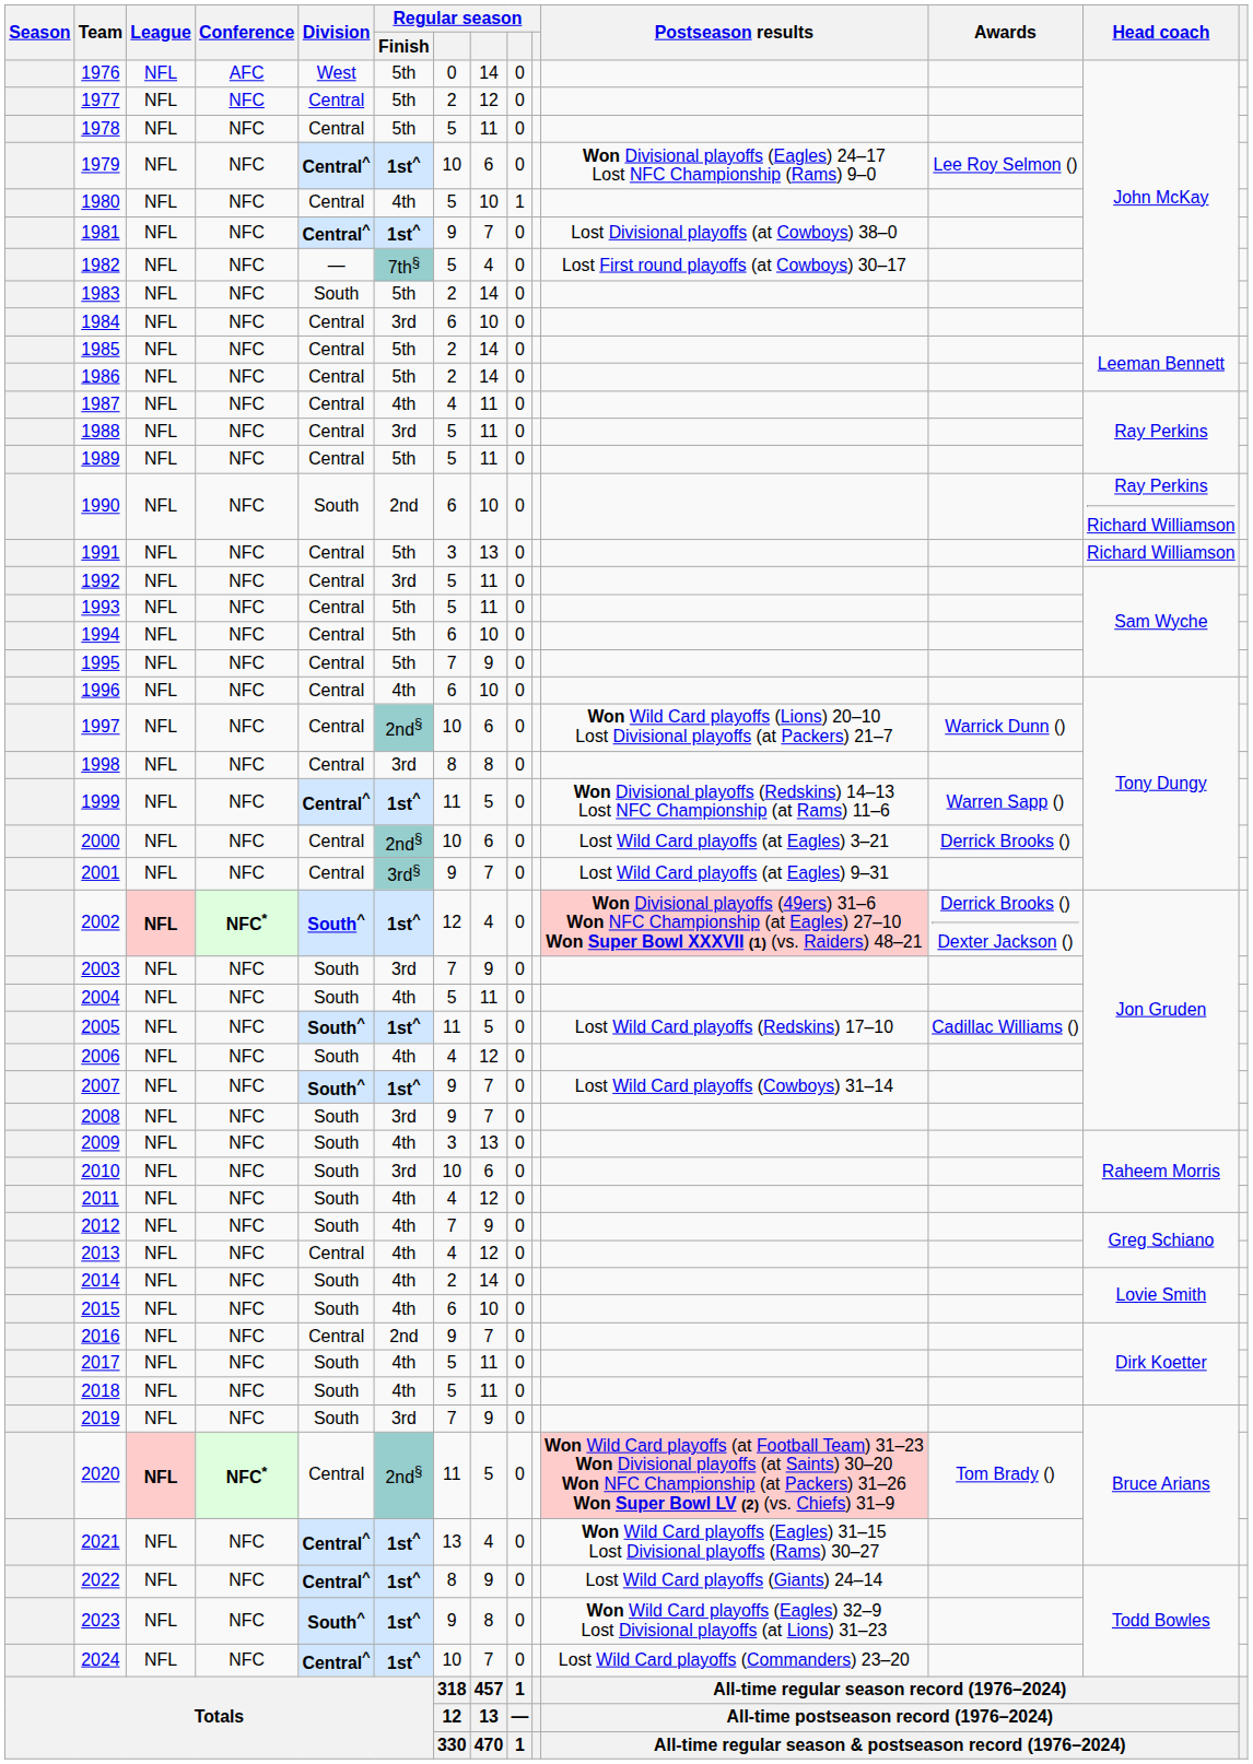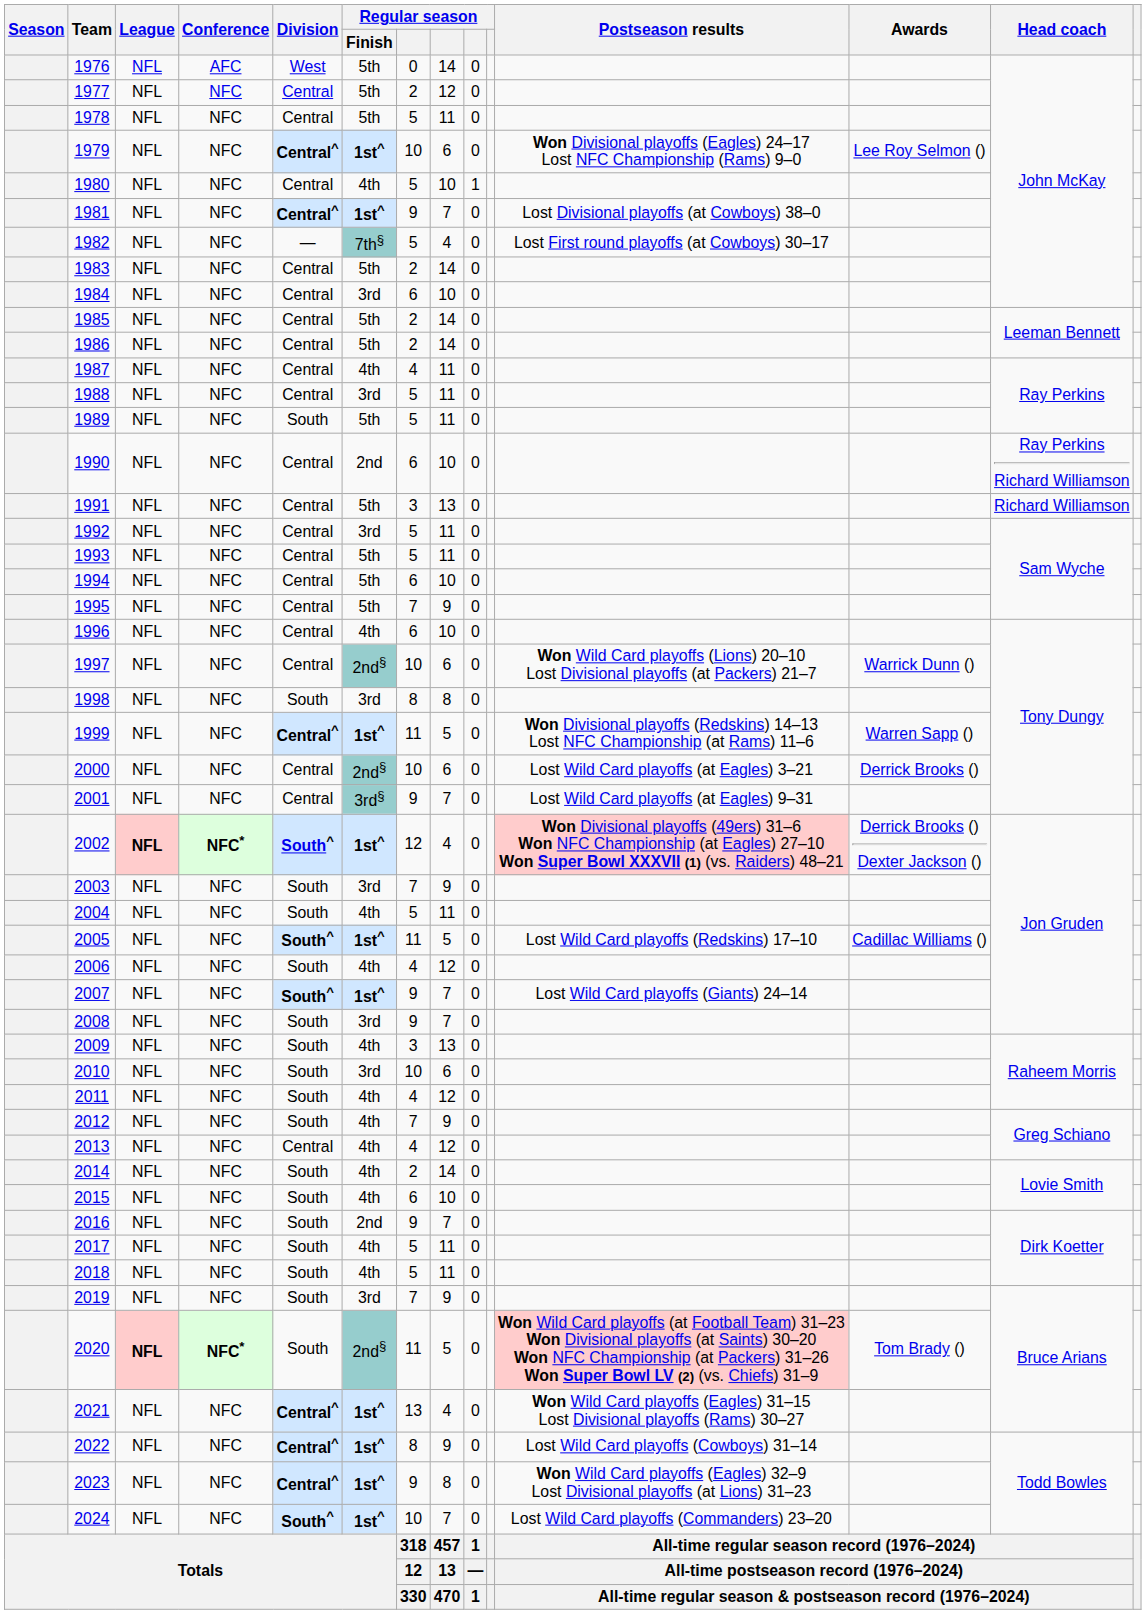1983 | Division: South -> Central
1989 | Division: Central -> South
1990 | Division: South -> Central
1998 | Division: Central -> South
2007 | Postseason results: Lost Wild Card playoffs (Cowboys) 31–14 -> Lost Wild Card playoffs (Giants) 24–14
2016 | Division: Central -> South
2020 | Division: Central -> South
2022 | Postseason results: Lost Wild Card playoffs (Giants) 24–14 -> Lost Wild Card playoffs (Cowboys) 31–14
2023 | Division: South^ -> Central^
2024 | Division: Central^ -> South^
